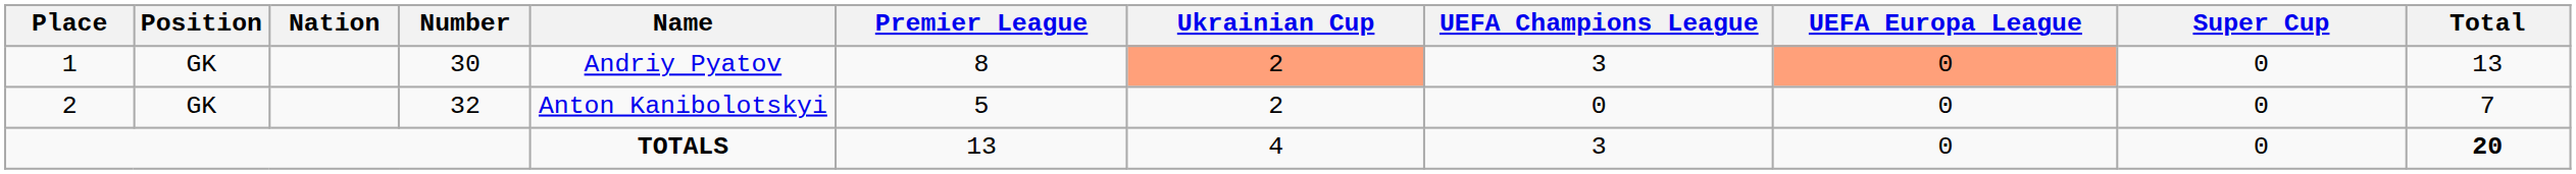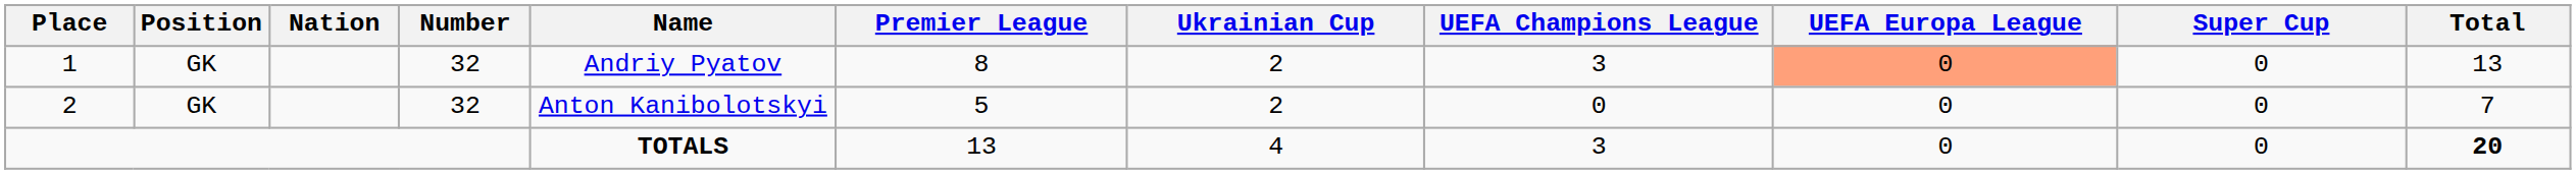1 | Number: 30 -> 32
1 | Ukrainian Cup: lightsalmon background -> no background
